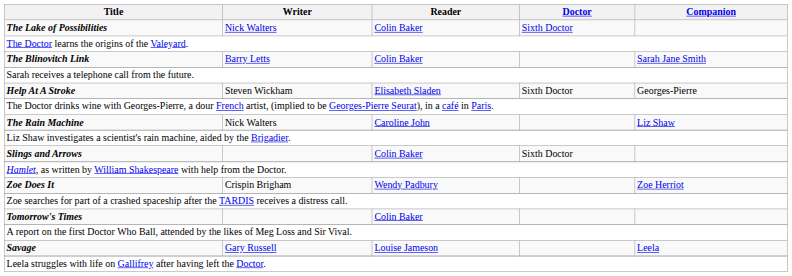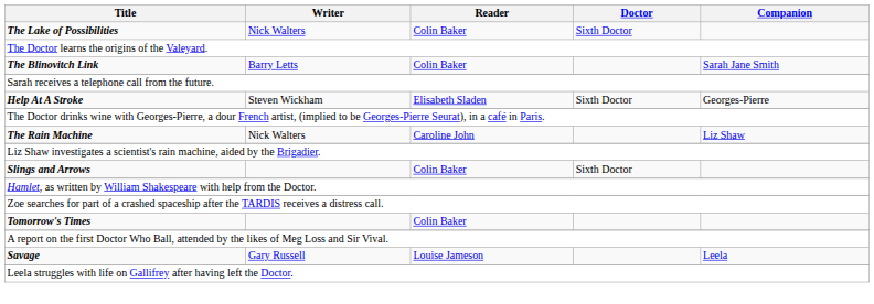- row: Zoe Does It | Crispin Brigham | Wendy Padbury | Zoe Herriot
